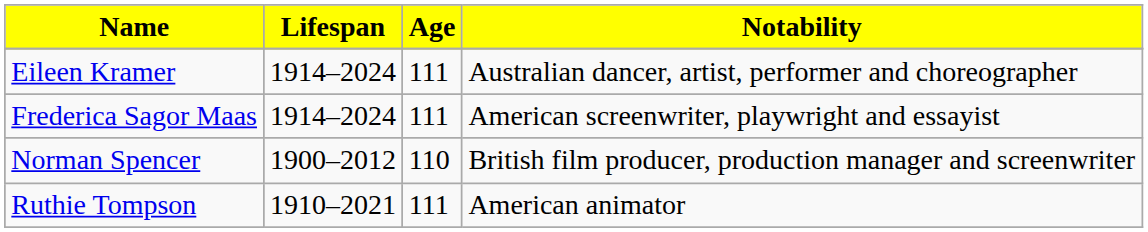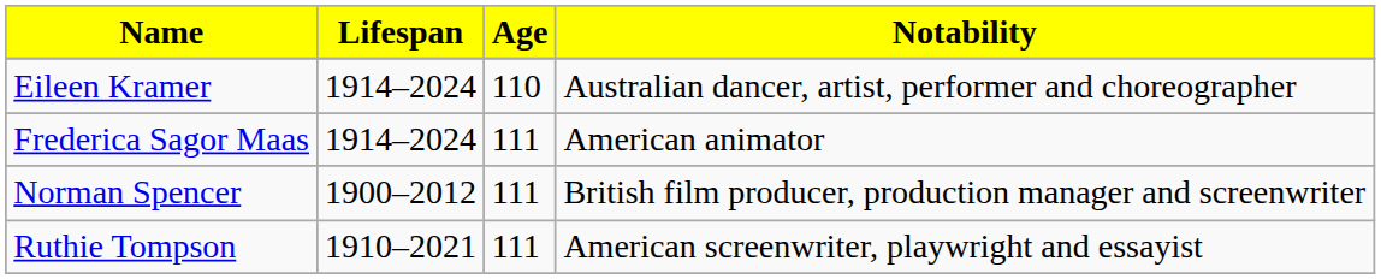Eileen Kramer | Age: 111 -> 110
Frederica Sagor Maas | Notability: American screenwriter, playwright and essayist -> American animator
Norman Spencer | Age: 110 -> 111
Ruthie Tompson | Notability: American animator -> American screenwriter, playwright and essayist
